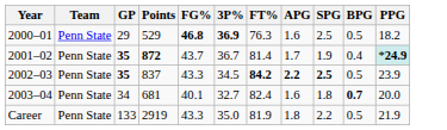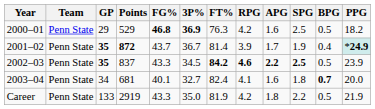+ column: RPG | 4.2 | 3.9 | 4.6 | 4.1 | 4.2
